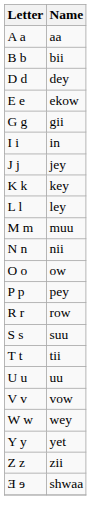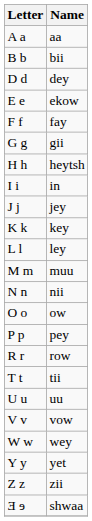+ row: F f | fay
+ row: H h | heytsh
- row: S s | suu
